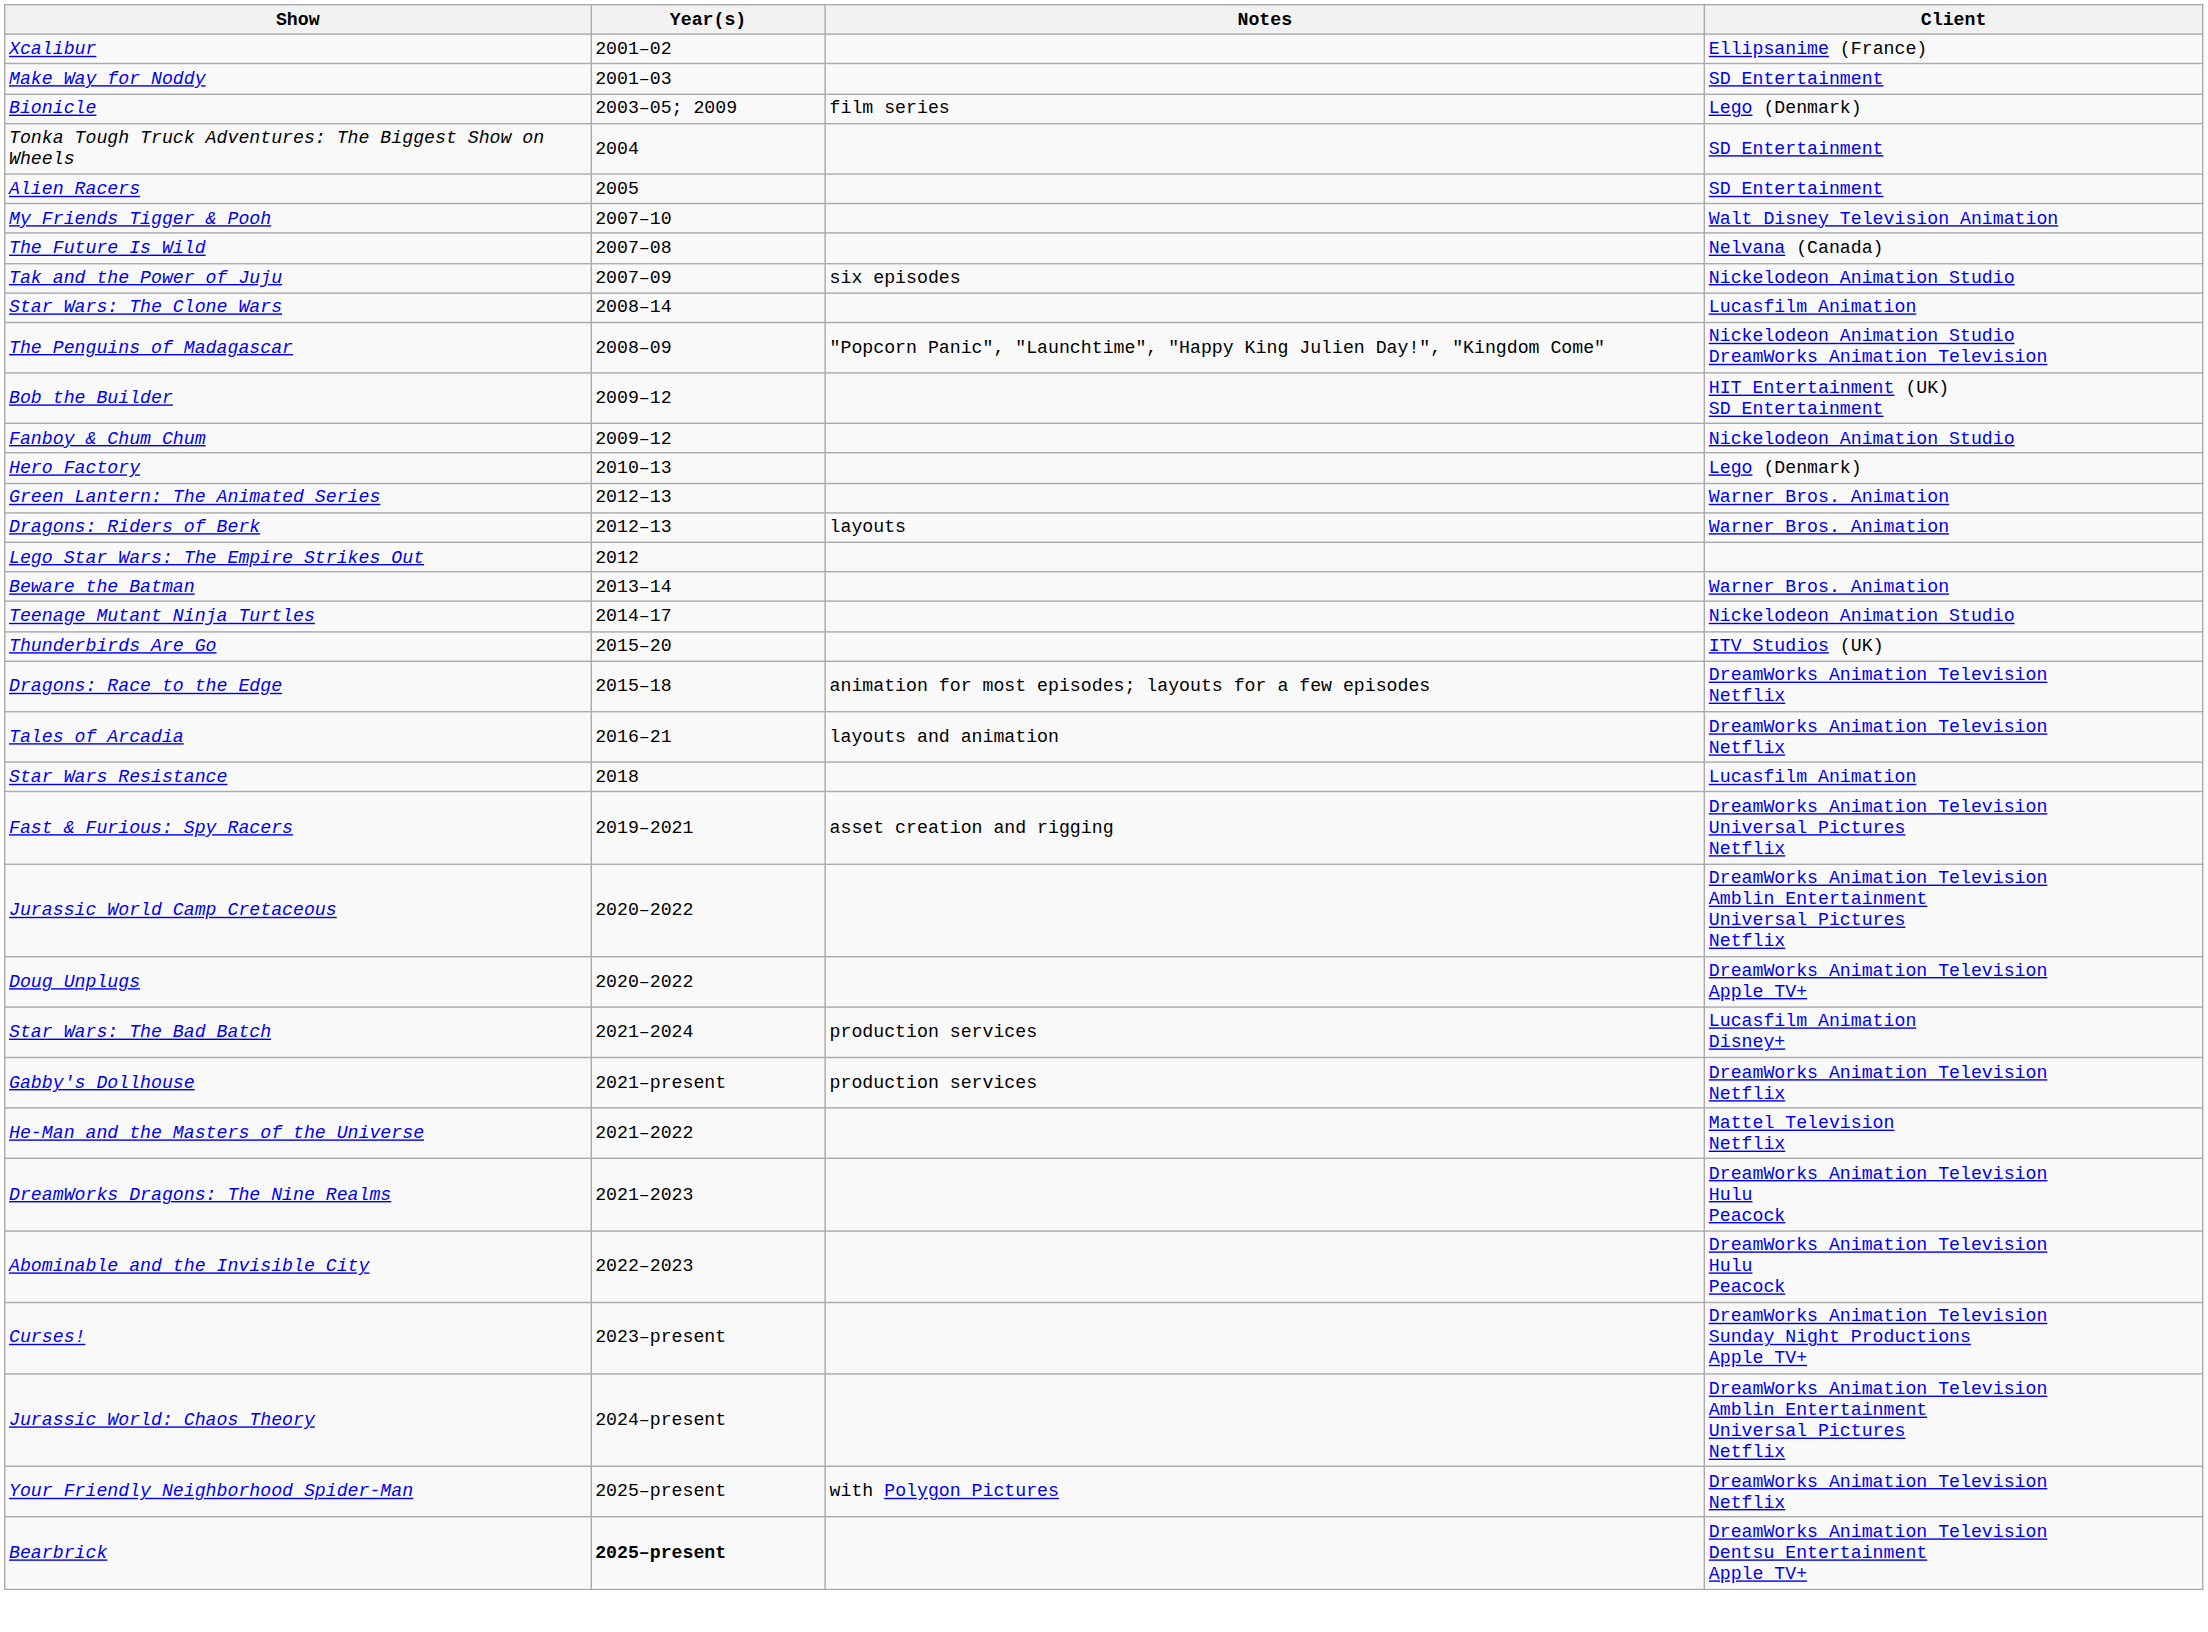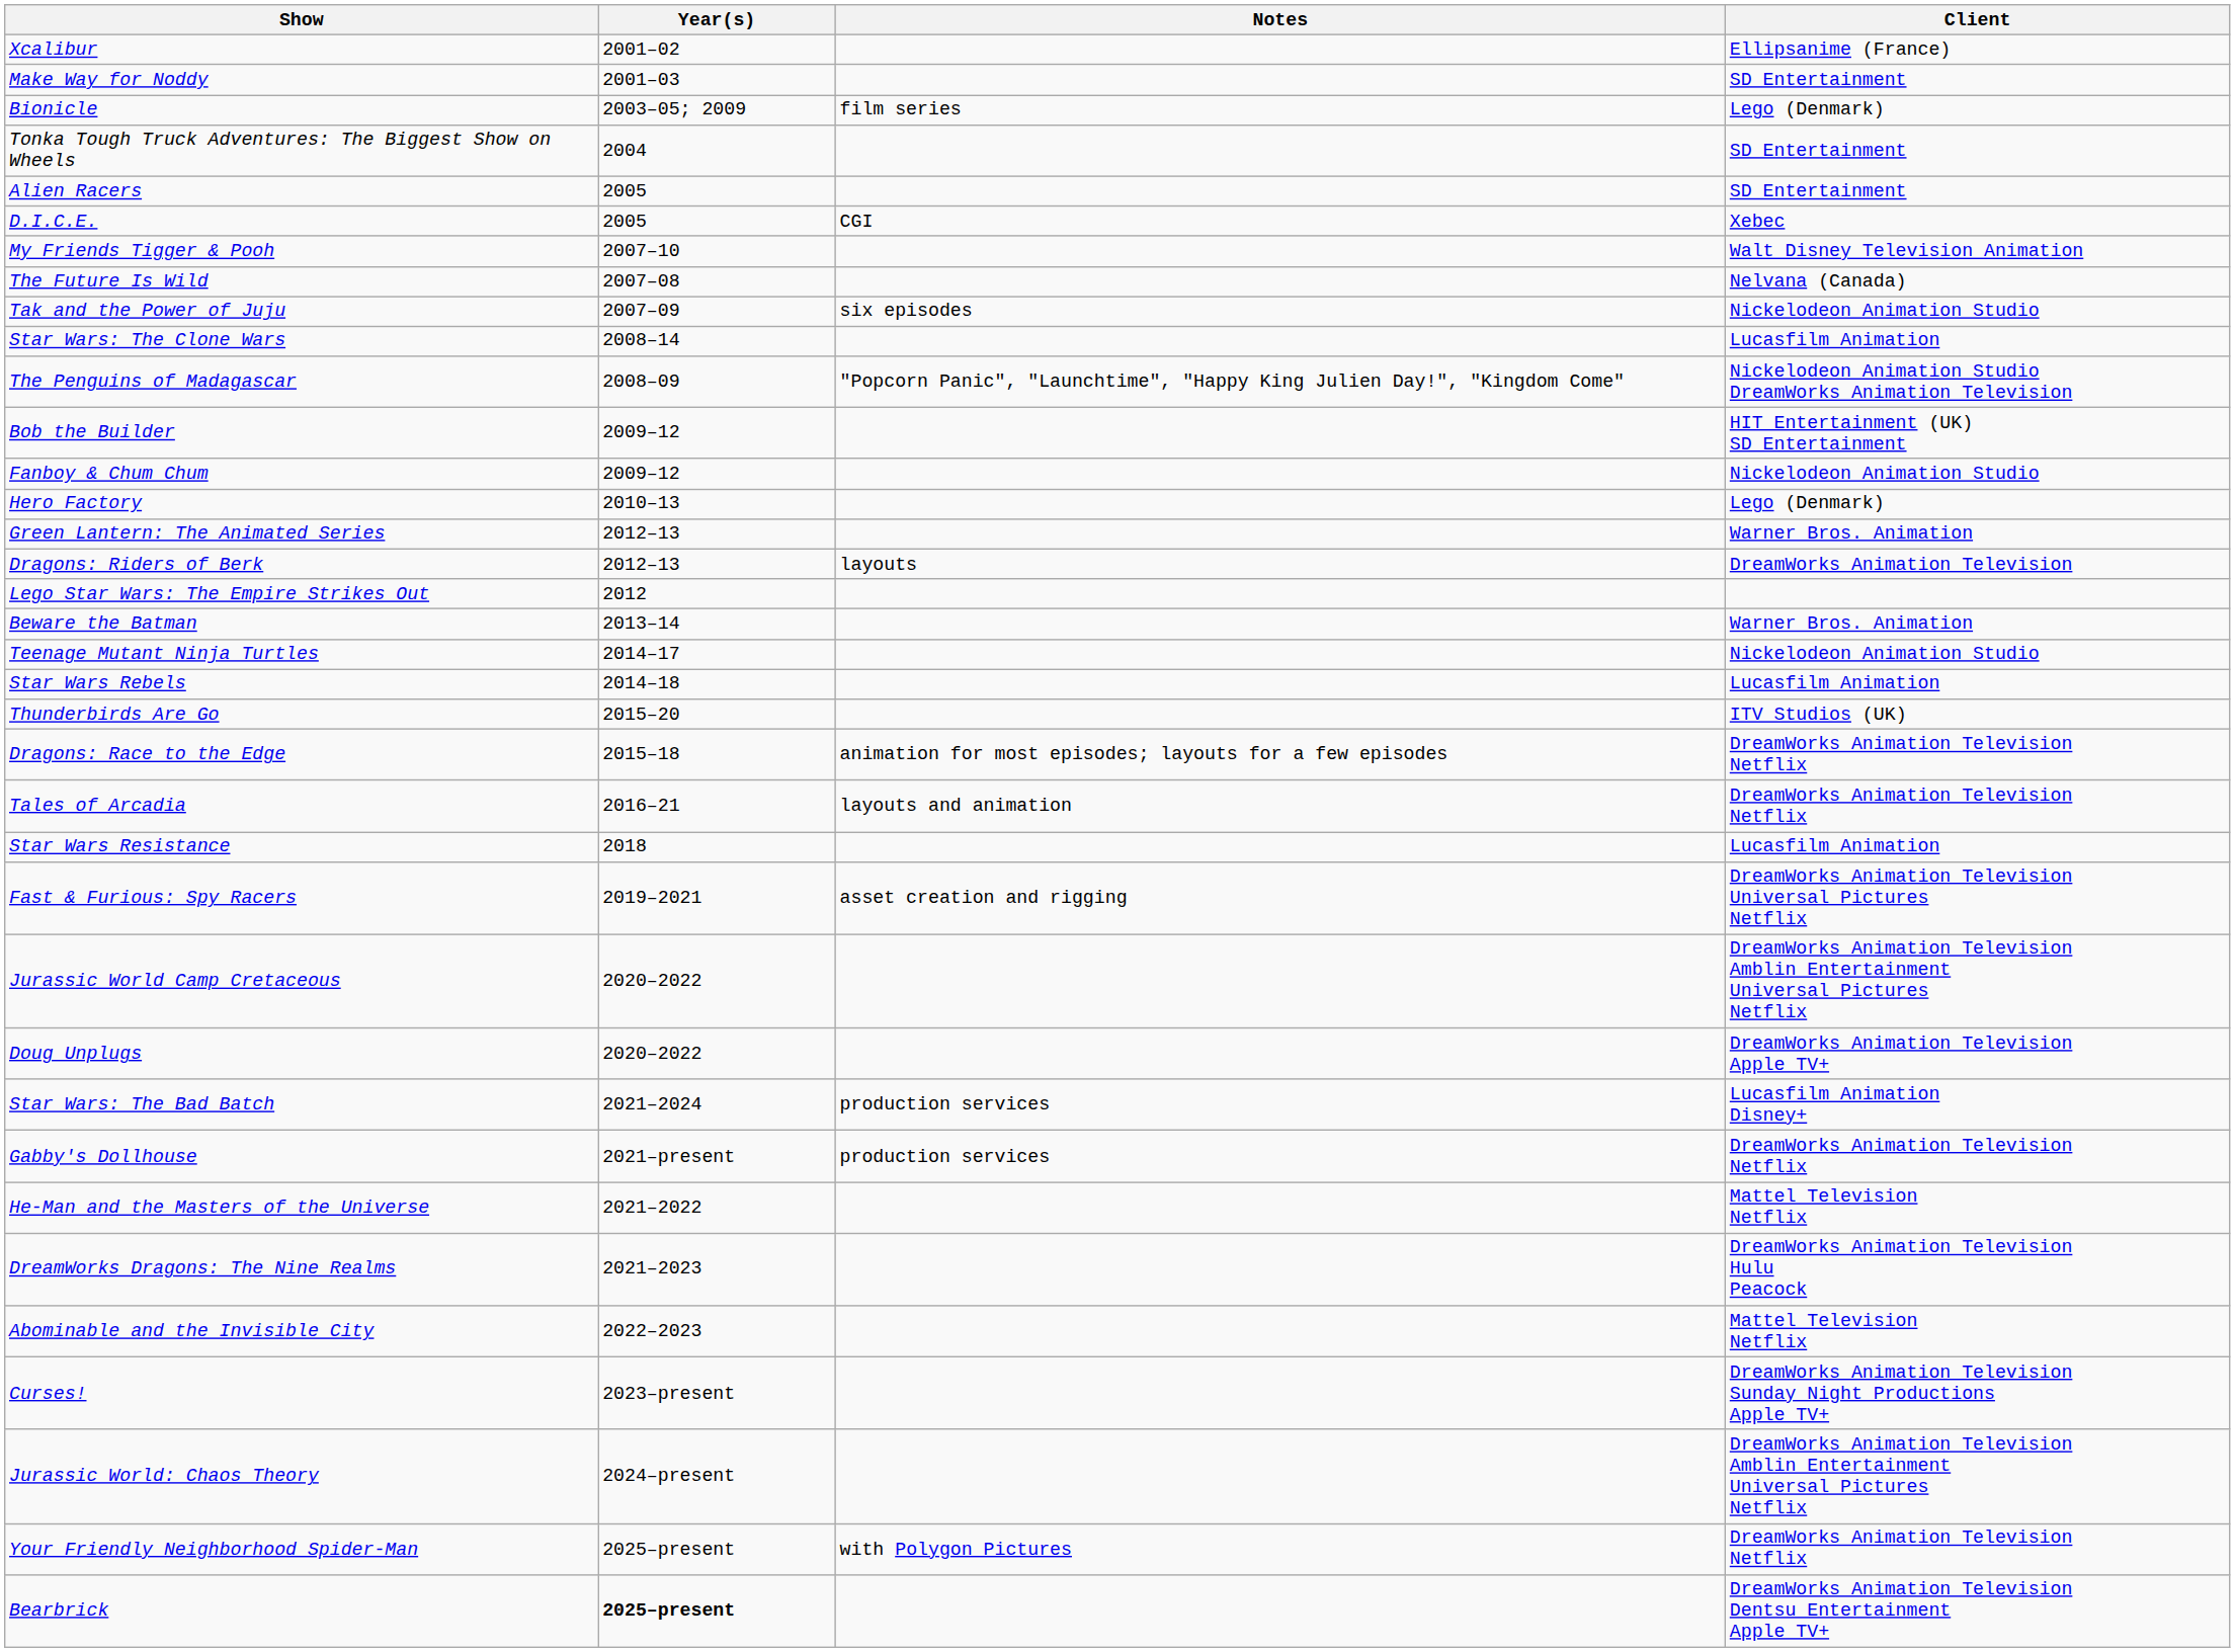+ row: D.I.C.E. | 2005 | CGI | Xebec
Dragons: Riders of Berk | Client: Warner Bros. Animation -> DreamWorks Animation Television
+ row: Star Wars Rebels | 2014–18 | Lucasfilm Animation
Abominable and the Invisible City | Client: DreamWorks Animation Television Hulu Peacock -> Mattel Television Netflix
